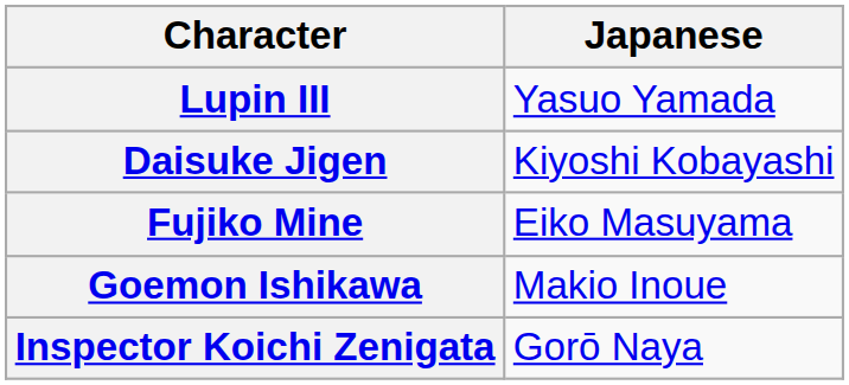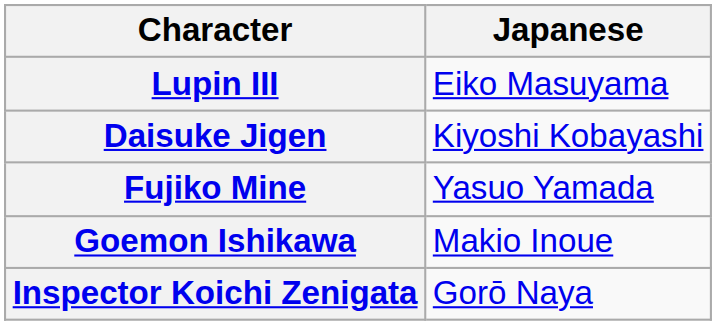Lupin III | Japanese: Yasuo Yamada -> Eiko Masuyama
Fujiko Mine | Japanese: Eiko Masuyama -> Yasuo Yamada
